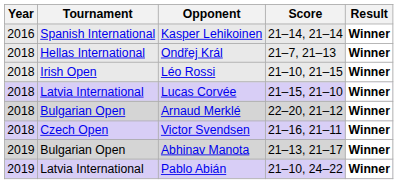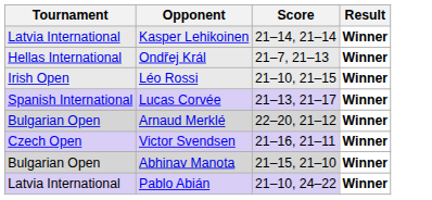- column: Year | 2016 | 2018 | 2018 | 2018 | 2018 | 2018 | 2019 | 2019
Kasper Lehikoinen | Tournament: Spanish International -> Latvia International
Lucas Corvée | Tournament: Latvia International -> Spanish International
Lucas Corvée | Score: 21–15, 21–10 -> 21–13, 21–17
Abhinav Manota | Score: 21–13, 21–17 -> 21–15, 21–10
